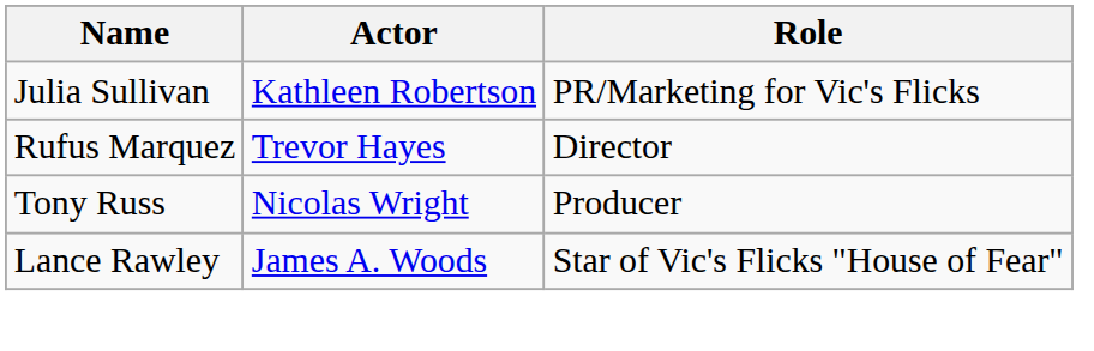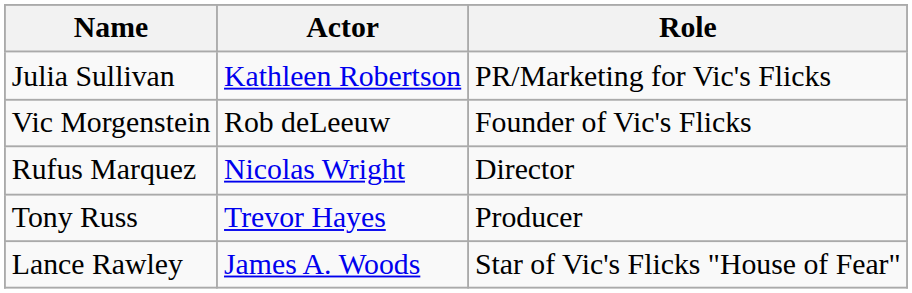+ row: Vic Morgenstein | Rob deLeeuw | Founder of Vic's Flicks
Rufus Marquez | Actor: Trevor Hayes -> Nicolas Wright
Tony Russ | Actor: Nicolas Wright -> Trevor Hayes
